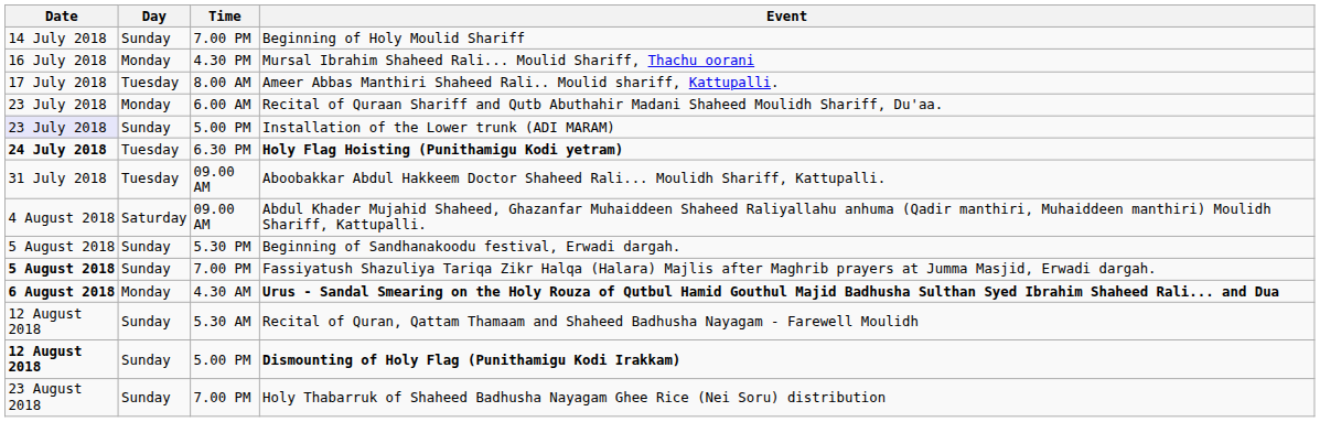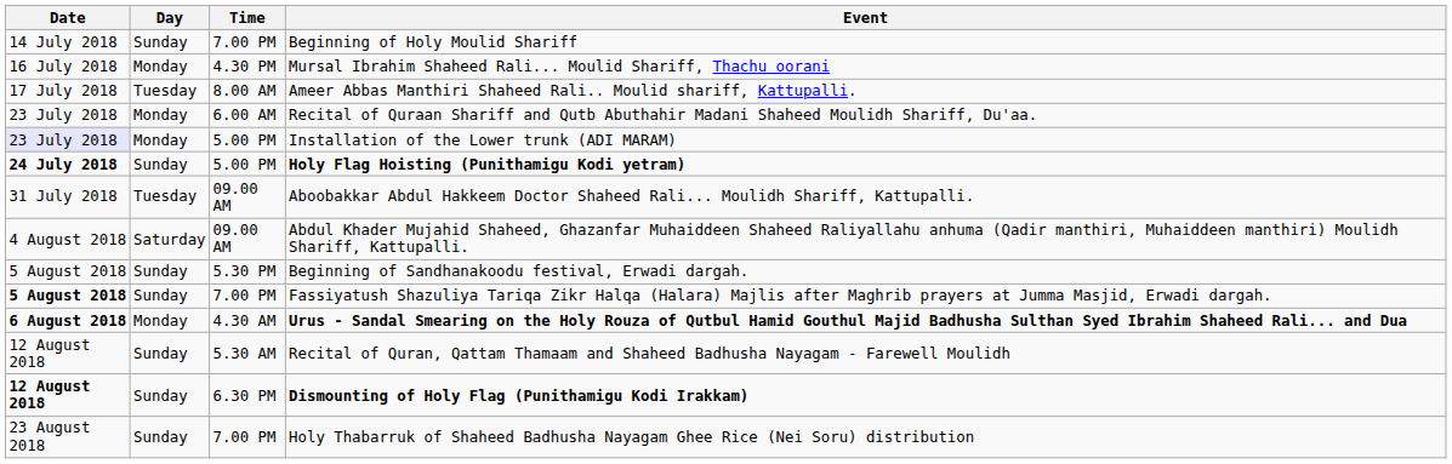Installation of the Lower trunk (ADI MARAM) | Day: Sunday -> Monday
Holy Flag Hoisting (Punithamigu Kodi yetram) | Day: Tuesday -> Sunday
Holy Flag Hoisting (Punithamigu Kodi yetram) | Time: 6.30 PM -> 5.00 PM
Dismounting of Holy Flag (Punithamigu Kodi Irakkam) | Time: 5.00 PM -> 6.30 PM
